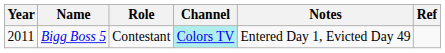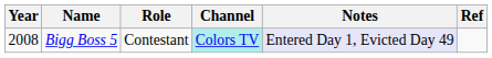Bigg Boss 5 | Year: 2011 -> 2008
Bigg Boss 5 | Notes: no background -> lavender background
